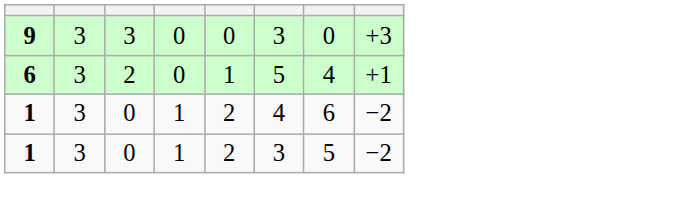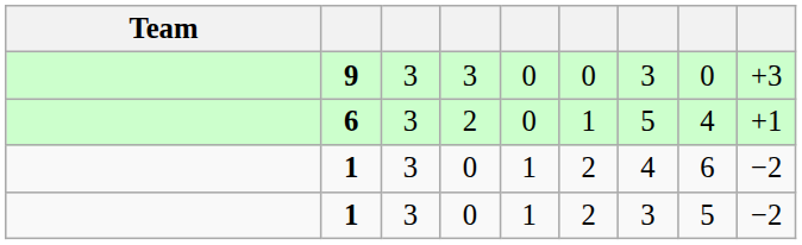+ column: Team
